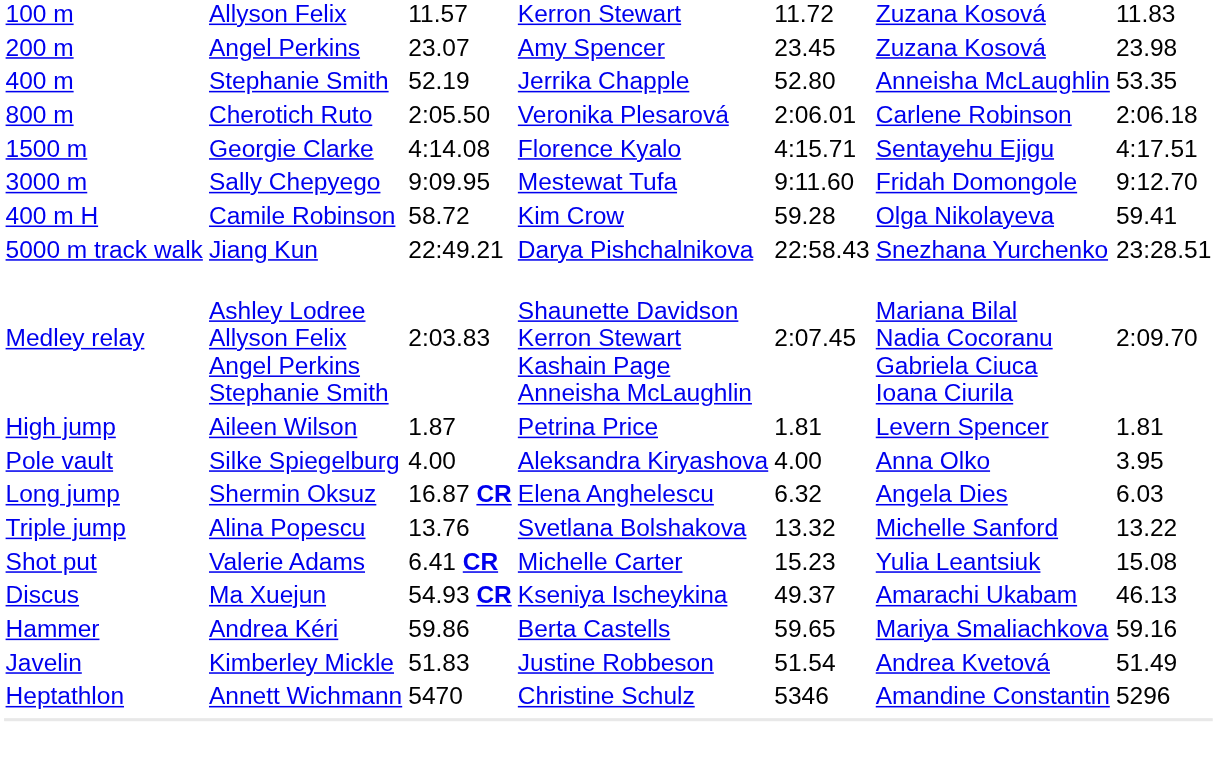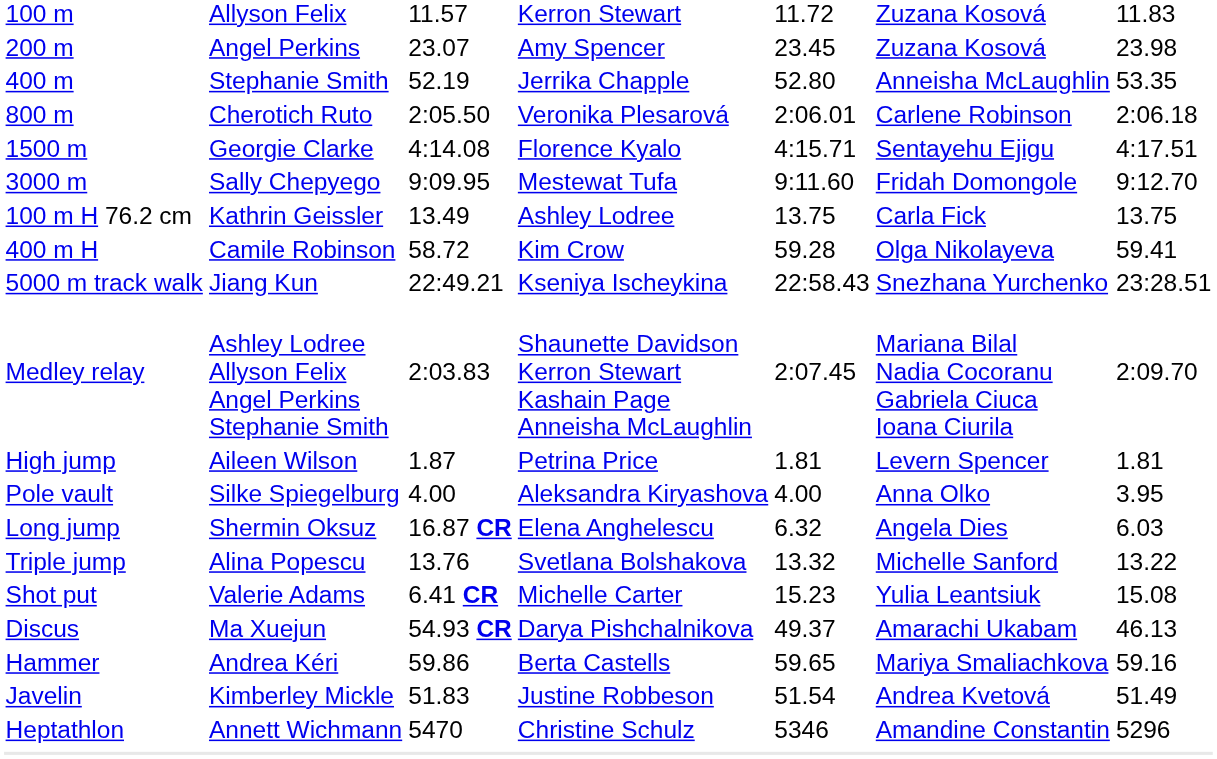+ row: 100 m H 76.2 cm | Kathrin Geissler | 13.49 | Ashley Lodree | 13.75 | Carla Fick | 13.75
5000 m track walk | column 4: Darya Pishchalnikova -> Kseniya Ischeykina
Discus | column 4: Kseniya Ischeykina -> Darya Pishchalnikova
